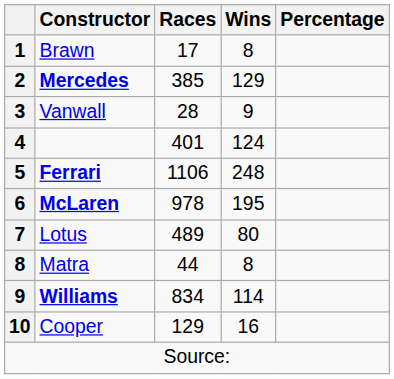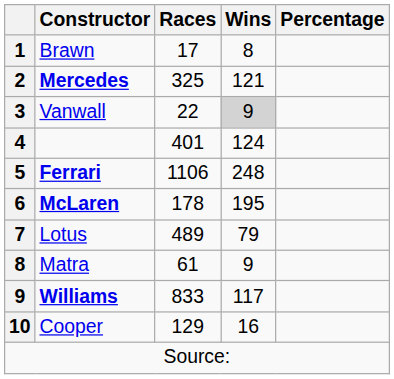Mercedes | Races: 385 -> 325
Mercedes | Wins: 129 -> 121
Vanwall | Races: 28 -> 22
Vanwall | Wins: no background -> lightgrey background
McLaren | Races: 978 -> 178
Lotus | Wins: 80 -> 79
Matra | Races: 44 -> 61
Matra | Wins: 8 -> 9
Williams | Races: 834 -> 833
Williams | Wins: 114 -> 117
